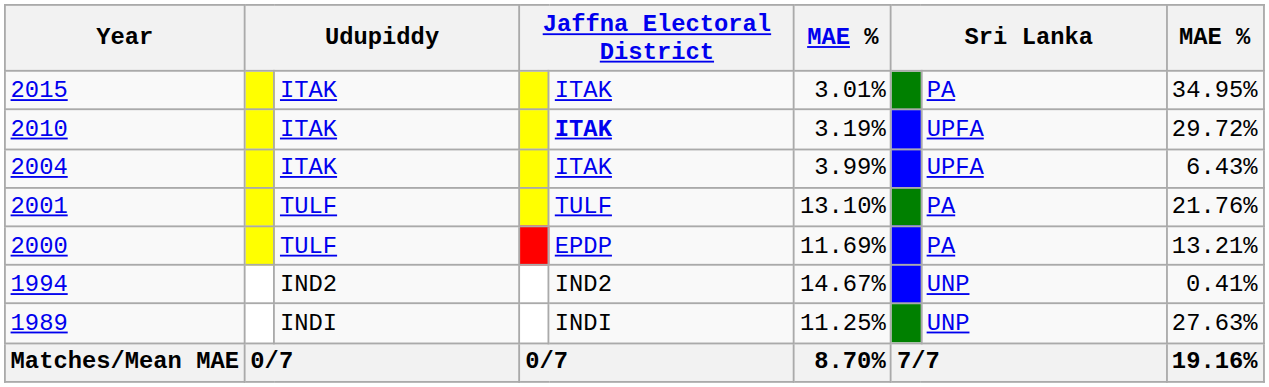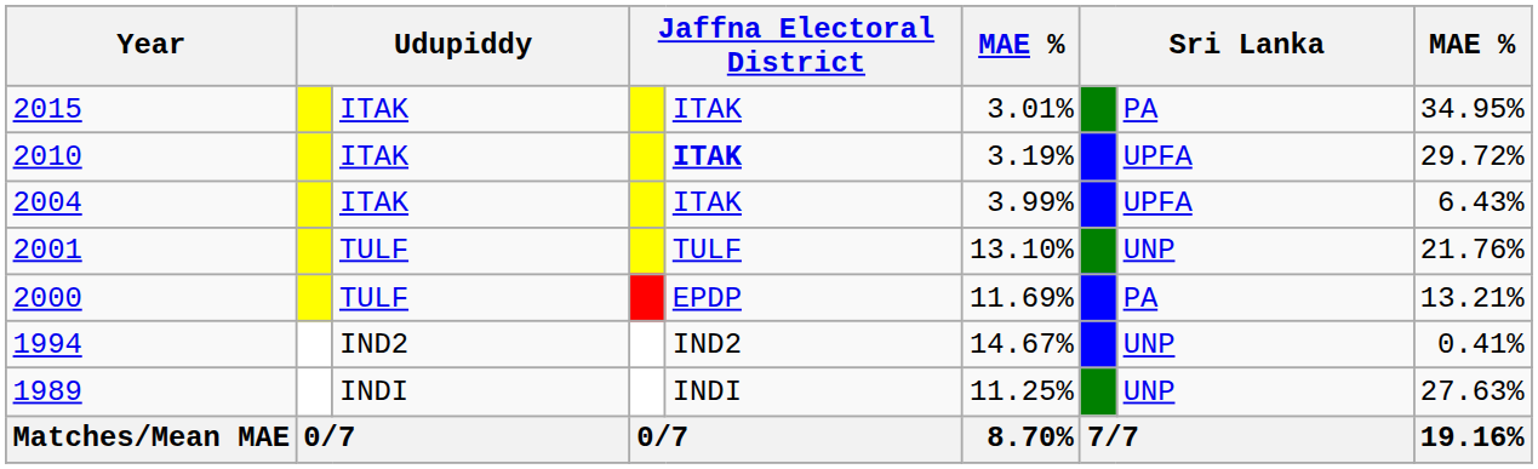2001 | column 8: PA -> UNP
